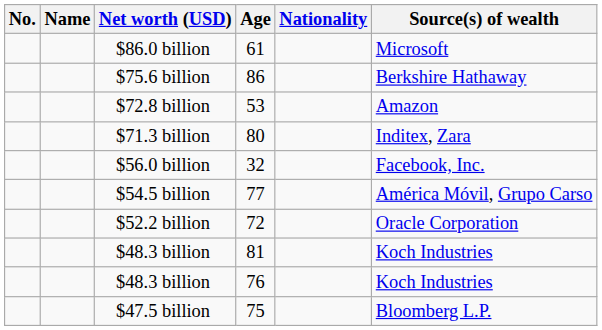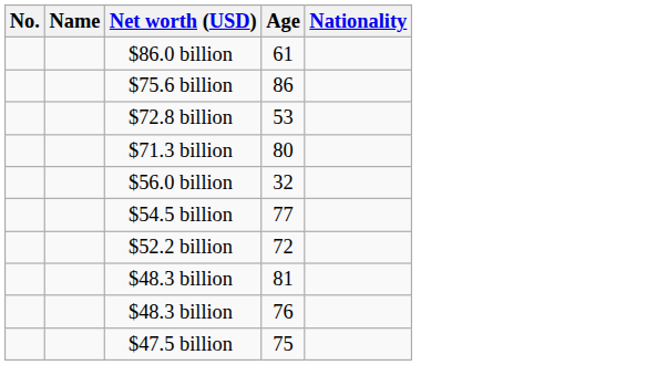- column: Source(s) of wealth | Microsoft | Berkshire Hathaway | Amazon | Inditex, Zara | Facebook, Inc. | América Móvil, Grupo Carso | Oracle Corporation | Koch Industries | Koch Industries | Bloomberg L.P.
